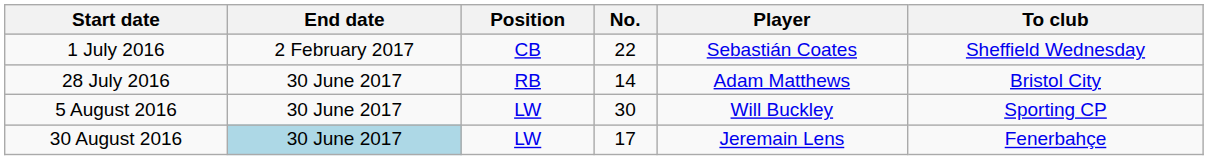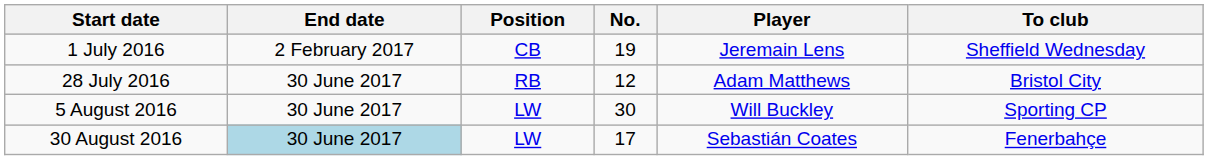1 July 2016 | No.: 22 -> 19
1 July 2016 | Player: Sebastián Coates -> Jeremain Lens
28 July 2016 | No.: 14 -> 12
30 August 2016 | Player: Jeremain Lens -> Sebastián Coates
